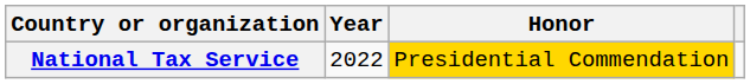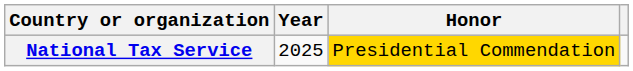National Tax Service | Year: 2022 -> 2025
